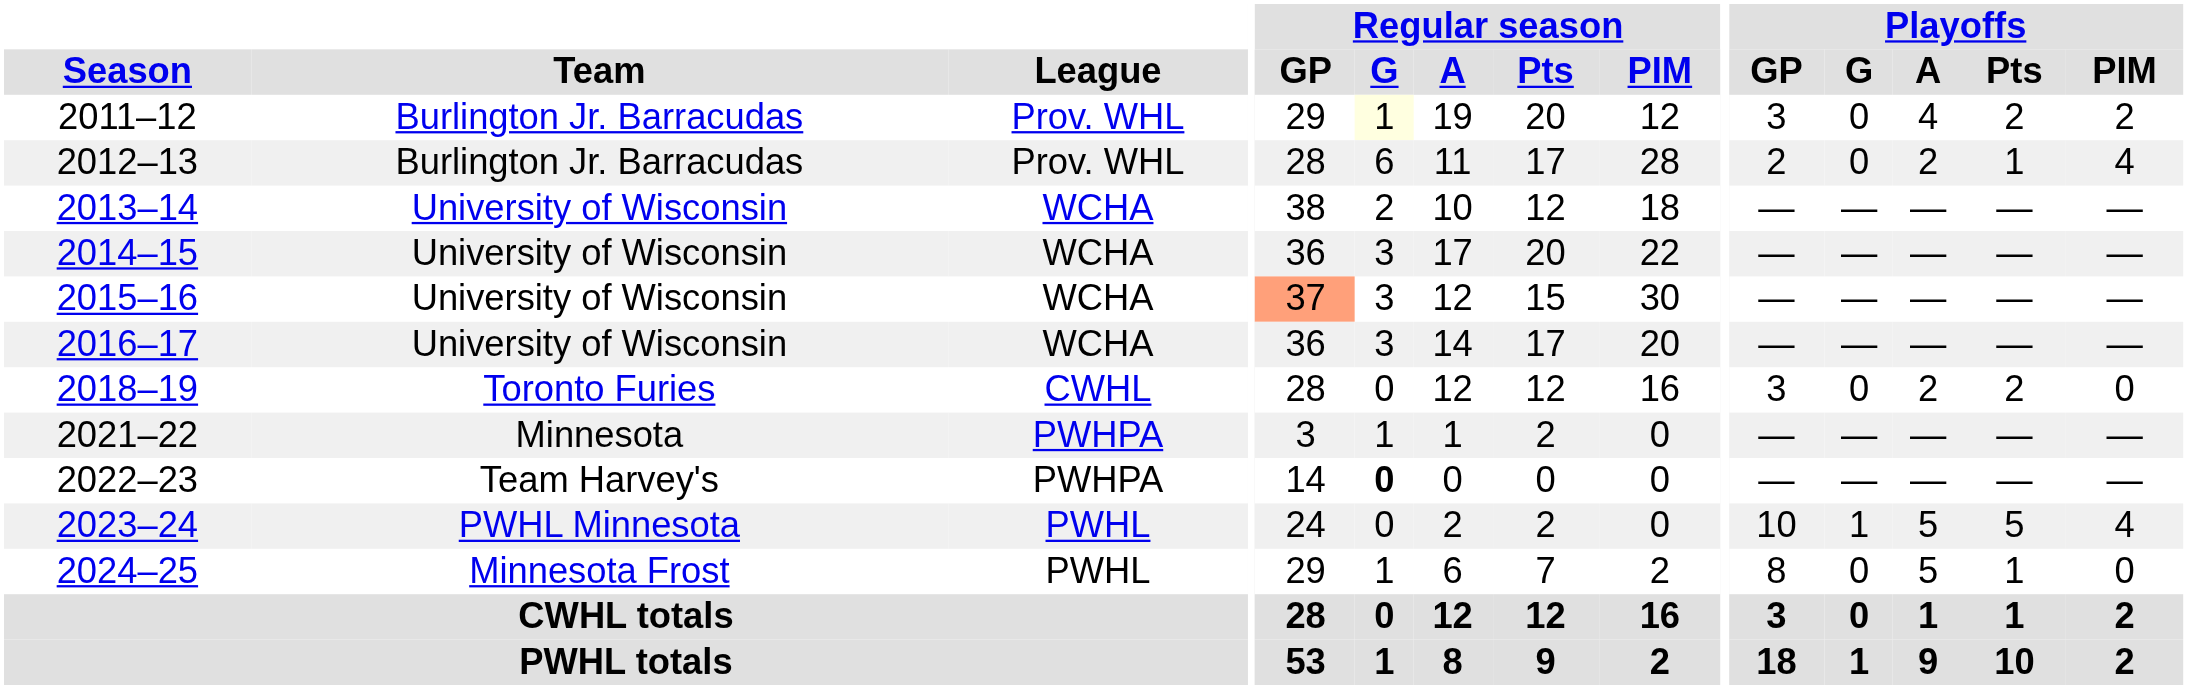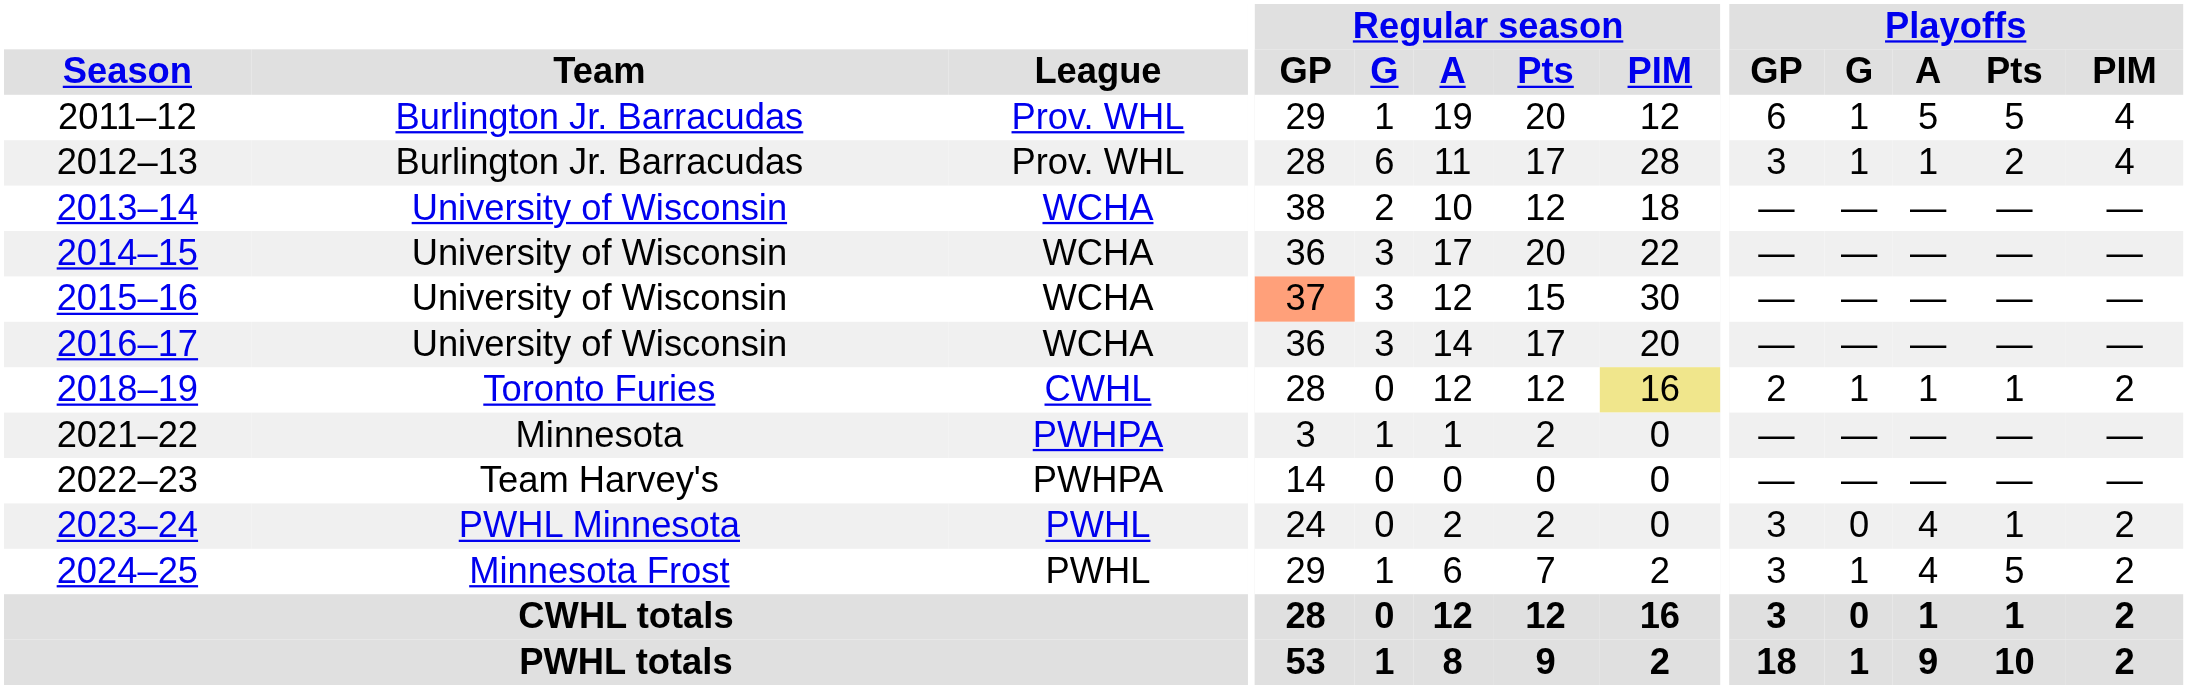2011–12 | Regular season / G: lightyellow background -> no background
2011–12 | Playoffs / GP: 3 -> 6
2011–12 | Playoffs / G: 0 -> 1
2011–12 | Playoffs / A: 4 -> 5
2011–12 | Playoffs / Pts: 2 -> 5
2011–12 | Playoffs / PIM: 2 -> 4
2012–13 | Playoffs / GP: 2 -> 3
2012–13 | Playoffs / G: 0 -> 1
2012–13 | Playoffs / A: 2 -> 1
2012–13 | Playoffs / Pts: 1 -> 2
2018–19 | Regular season / PIM: no background -> khaki background
2018–19 | Playoffs / GP: 3 -> 2
2018–19 | Playoffs / G: 0 -> 1
2018–19 | Playoffs / A: 2 -> 1
2018–19 | Playoffs / Pts: 2 -> 1
2018–19 | Playoffs / PIM: 0 -> 2
2022–23 | Regular season / G: bold -> normal
2023–24 | Playoffs / GP: 10 -> 3
2023–24 | Playoffs / G: 1 -> 0
2023–24 | Playoffs / A: 5 -> 4
2023–24 | Playoffs / Pts: 5 -> 1
2023–24 | Playoffs / PIM: 4 -> 2
2024–25 | Playoffs / GP: 8 -> 3
2024–25 | Playoffs / G: 0 -> 1
2024–25 | Playoffs / A: 5 -> 4
2024–25 | Playoffs / Pts: 1 -> 5
2024–25 | Playoffs / PIM: 0 -> 2
